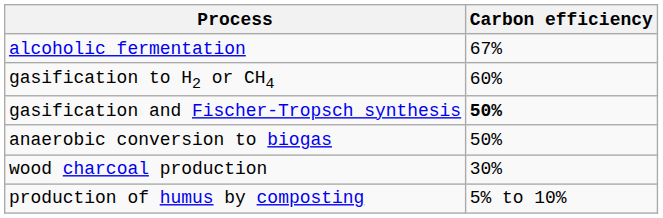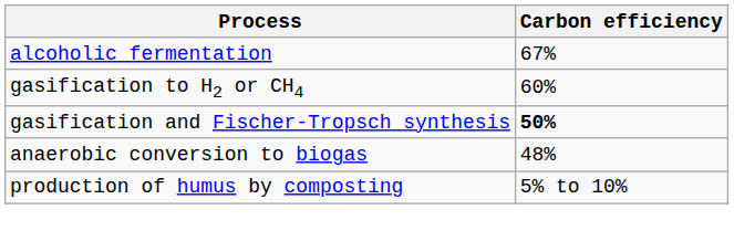anaerobic conversion to biogas | Carbon efficiency: 50% -> 48%
- row: wood charcoal production | 30%
